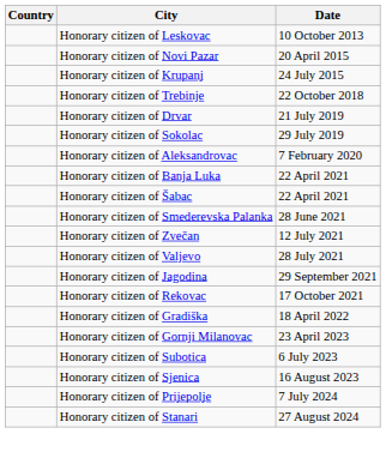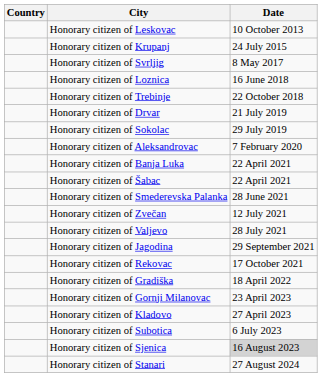- row: Honorary citizen of Novi Pazar | 20 April 2015
+ row: Honorary citizen of Svrljig | 8 May 2017
+ row: Honorary citizen of Loznica | 16 June 2018
+ row: Honorary citizen of Kladovo | 27 April 2023
Honorary citizen of Sjenica | Date: no background -> lightgrey background
- row: Honorary citizen of Prijepolje | 7 July 2024
